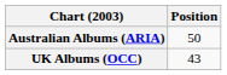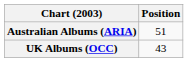Australian Albums (ARIA) | Position: 50 -> 51
